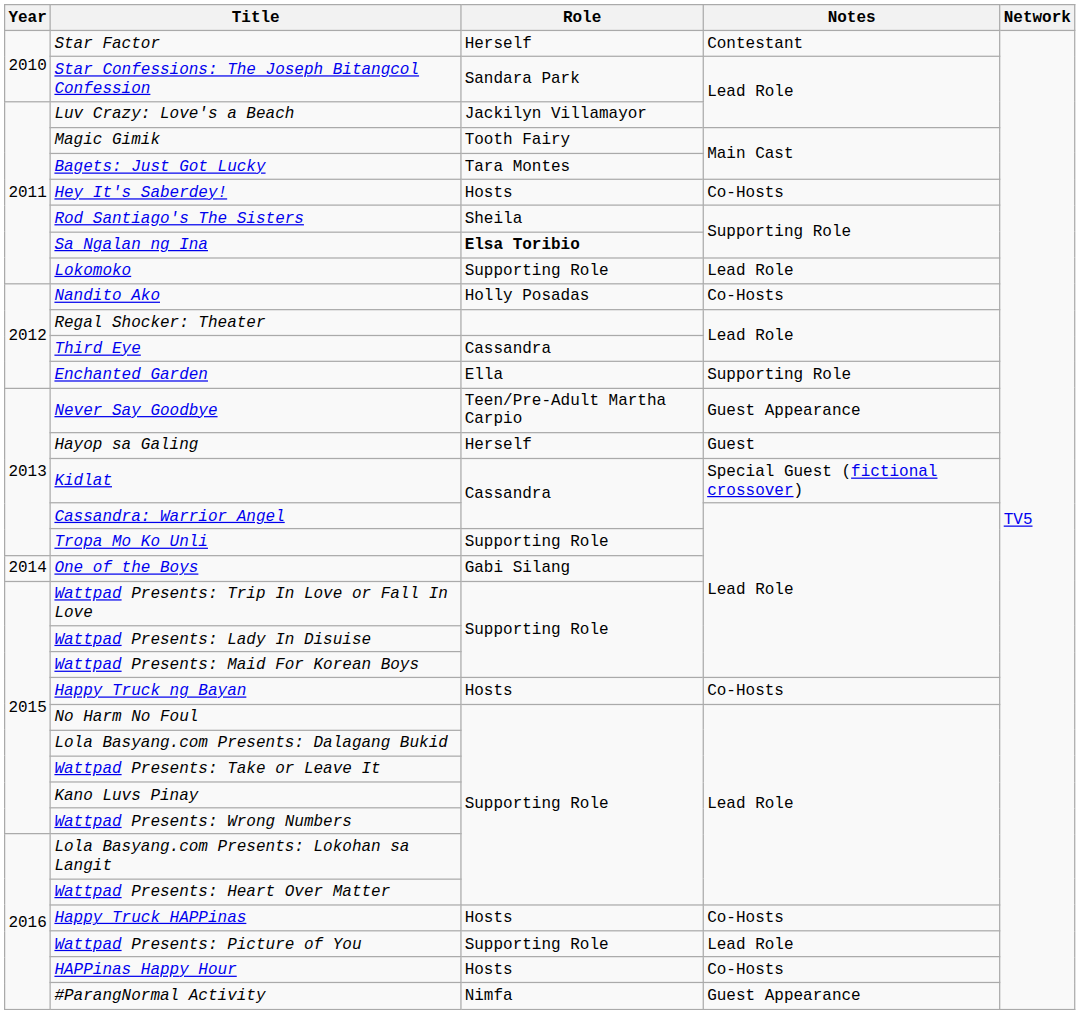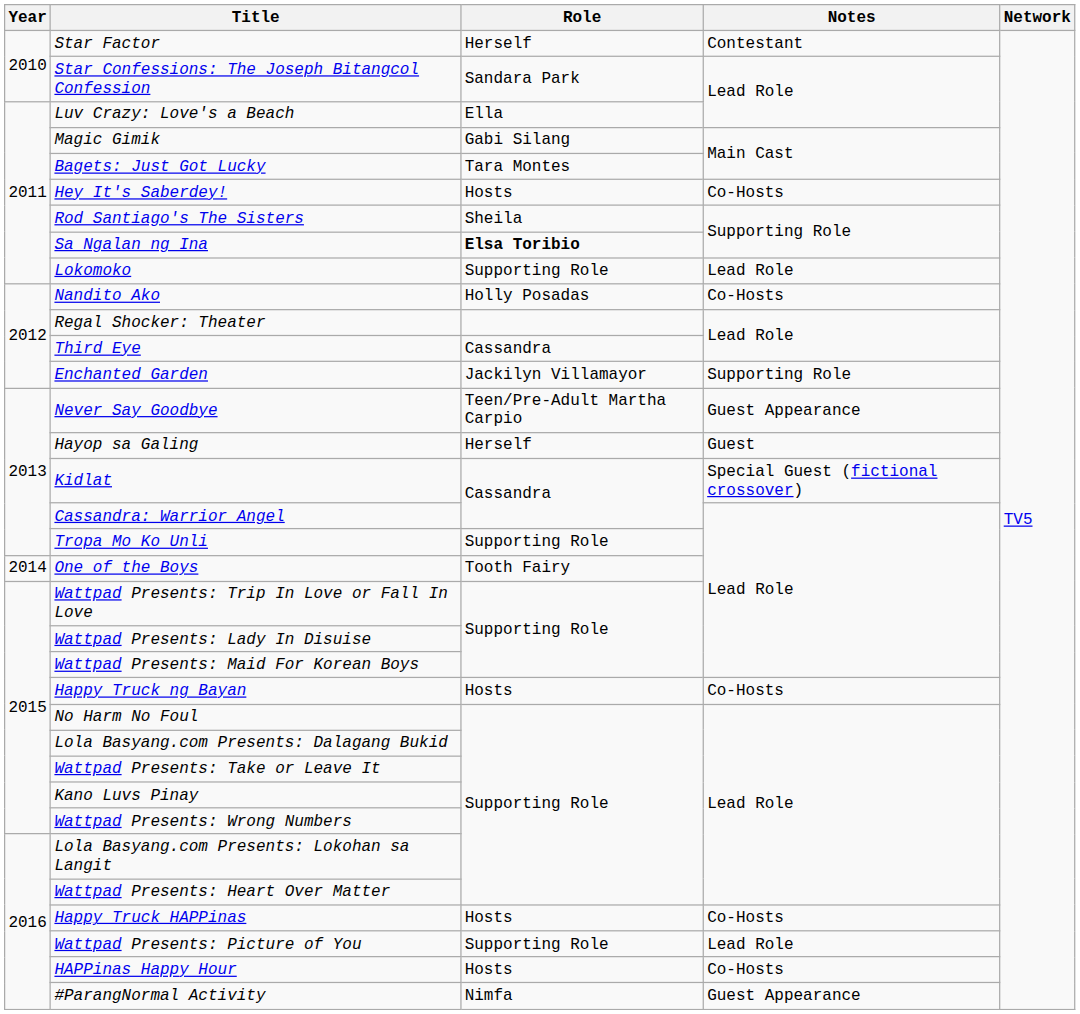Luv Crazy: Love's a Beach | Role: Jackilyn Villamayor -> Ella
Magic Gimik | Role: Tooth Fairy -> Gabi Silang
Enchanted Garden | Role: Ella -> Jackilyn Villamayor
One of the Boys | Role: Gabi Silang -> Tooth Fairy
